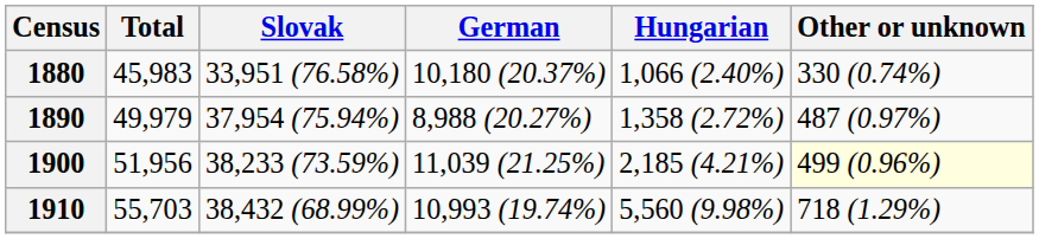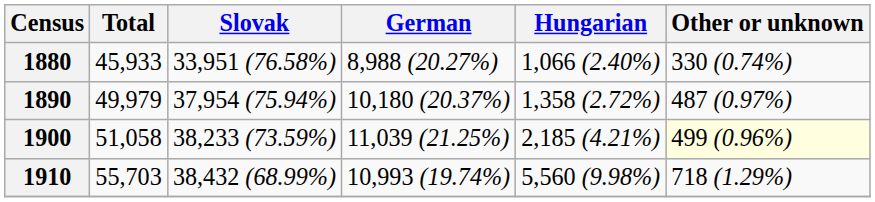1880 | Total: 45,983 -> 45,933
1880 | German: 10,180 (20.37%) -> 8,988 (20.27%)
1890 | German: 8,988 (20.27%) -> 10,180 (20.37%)
1900 | Total: 51,956 -> 51,058
